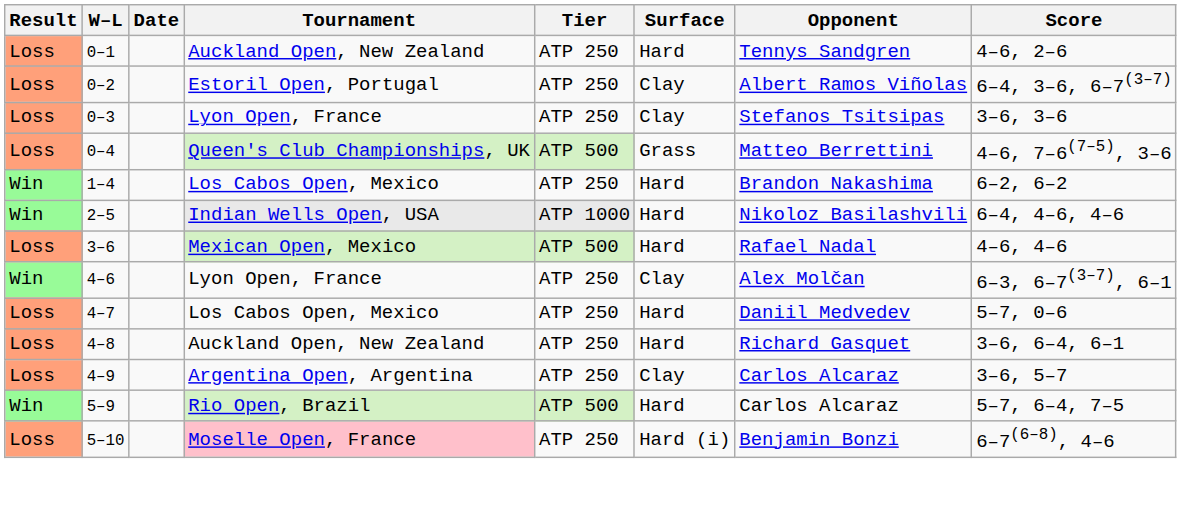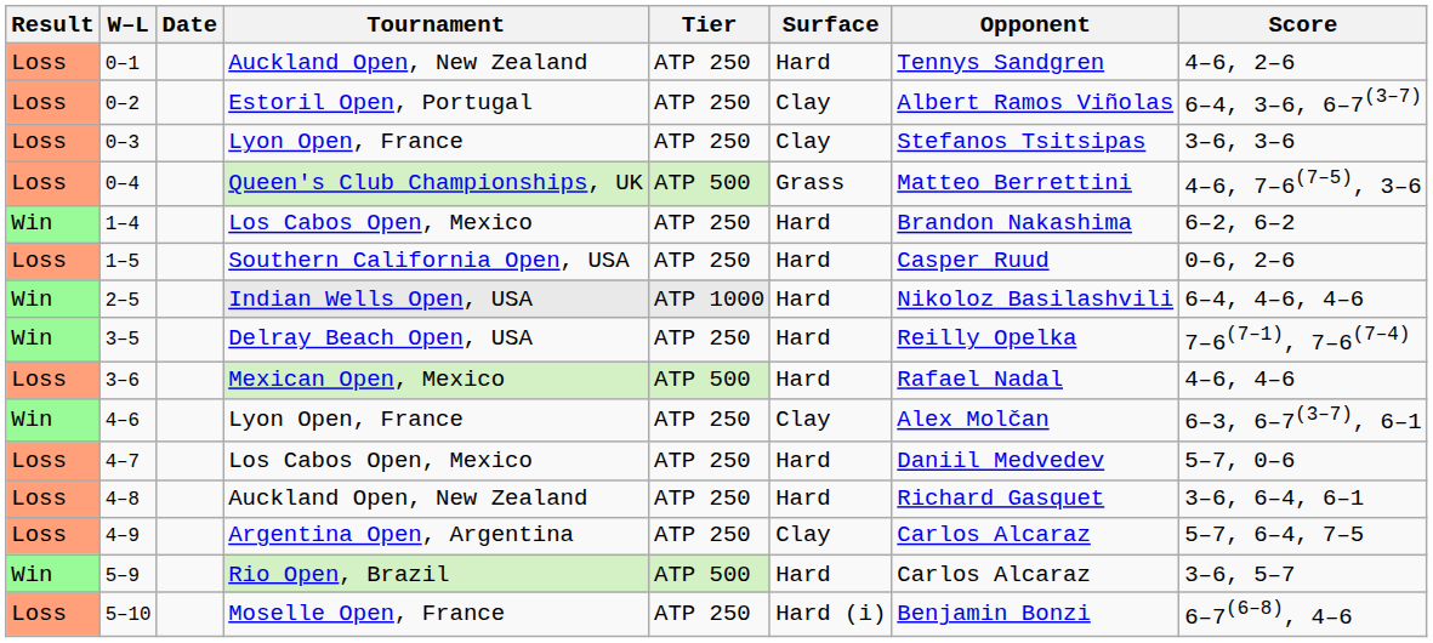+ row: Loss | 1–5 | Southern California Open, USA | ATP 250 | Hard | Casper Ruud | 0–6, 2–6
+ row: Win | 3–5 | Delray Beach Open, USA | ATP 250 | Hard | Reilly Opelka | 7–6(7–1), 7–6(7–4)
4–9 | Score: 3–6, 5–7 -> 5–7, 6–4, 7–5
5–9 | Score: 5–7, 6–4, 7–5 -> 3–6, 5–7
5–10 | Tournament: pink background -> no background
